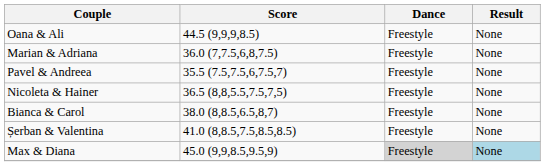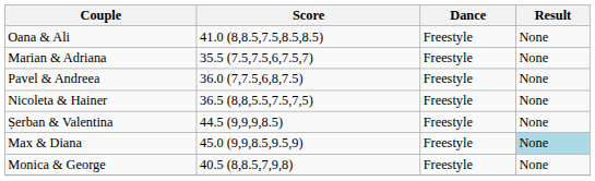Oana & Ali | Score: 44.5 (9,9,9,8.5) -> 41.0 (8,8.5,7.5,8.5,8.5)
Marian & Adriana | Score: 36.0 (7,7.5,6,8,7.5) -> 35.5 (7.5,7.5,6,7.5,7)
Pavel & Andreea | Score: 35.5 (7.5,7.5,6,7.5,7) -> 36.0 (7,7.5,6,8,7.5)
- row: Bianca & Carol | 38.0 (8,8.5,6.5,8,7) | Freestyle | None
Șerban & Valentina | Score: 41.0 (8,8.5,7.5,8.5,8.5) -> 44.5 (9,9,9,8.5)
Max & Diana | Dance: lightgrey background -> no background
+ row: Monica & George | 40.5 (8,8.5,7,9,8) | Freestyle | None
